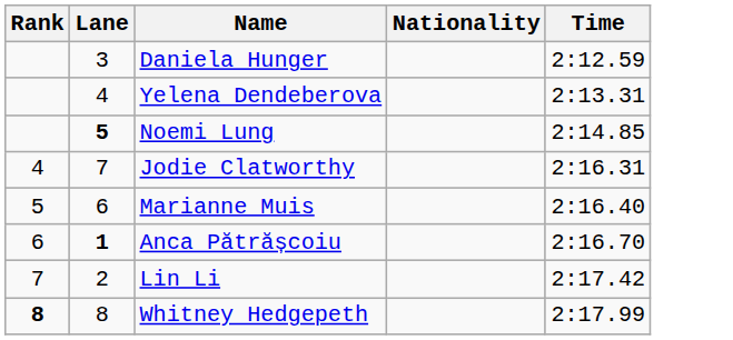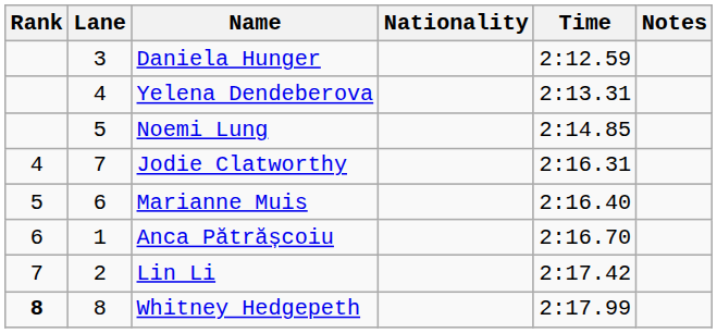+ column: Notes
Noemi Lung | Lane: bold -> normal
Anca Pătrășcoiu | Lane: bold -> normal
